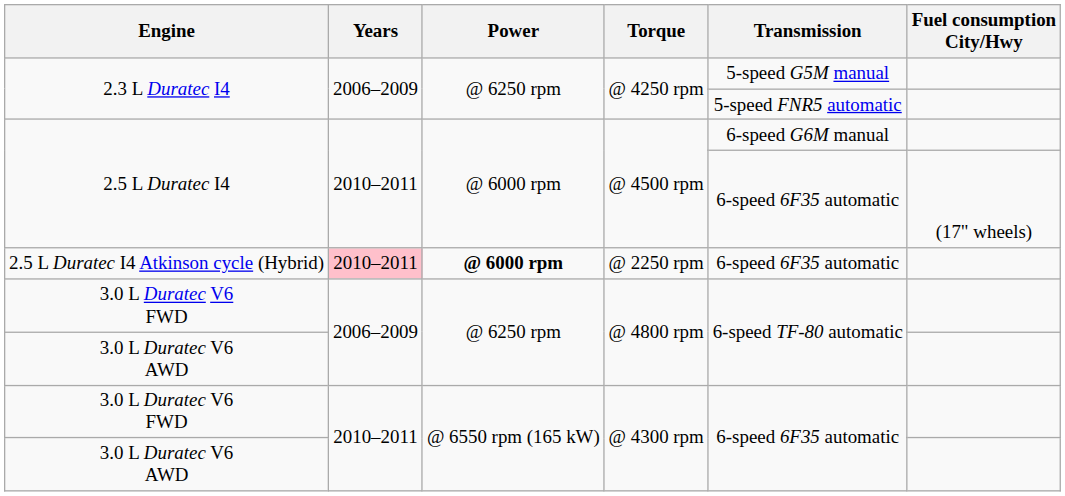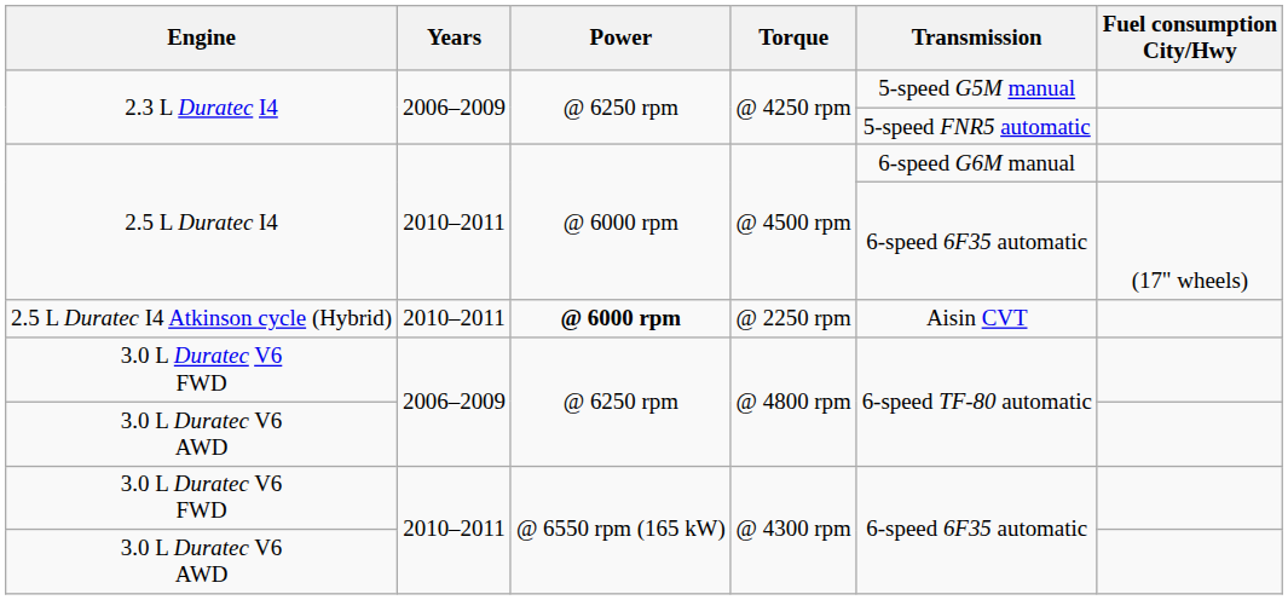2.5 L Duratec I4 Atkinson cycle (Hybrid) | Years: pink background -> no background
2.5 L Duratec I4 Atkinson cycle (Hybrid) | Transmission: 6-speed 6F35 automatic -> Aisin CVT
